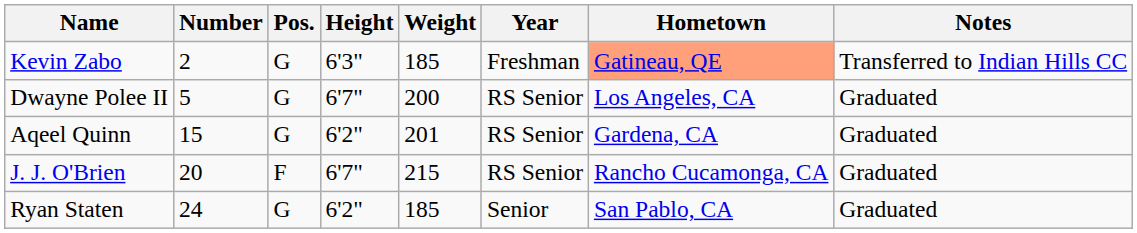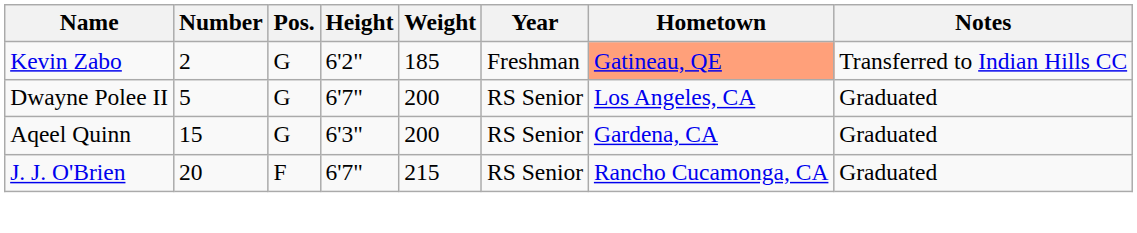Kevin Zabo | Height: 6'3" -> 6'2"
Aqeel Quinn | Height: 6'2" -> 6'3"
Aqeel Quinn | Weight: 201 -> 200
- row: Ryan Staten | 24 | G | 6'2" | 185 | Senior | San Pablo, CA | Graduated
